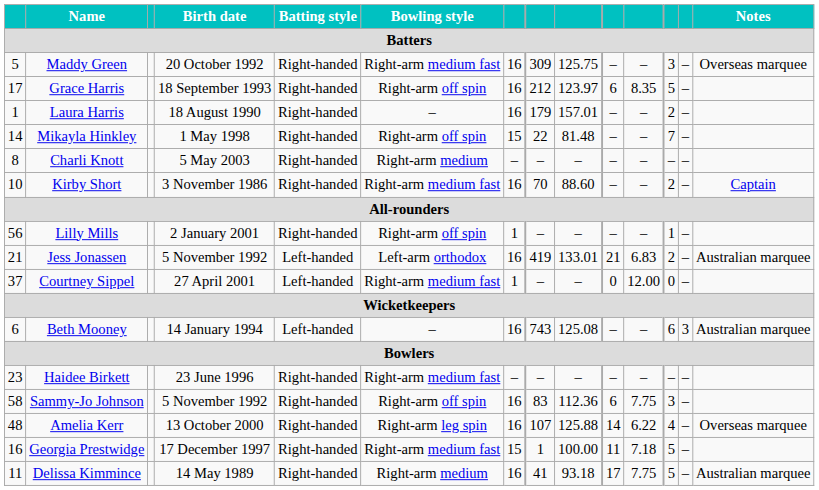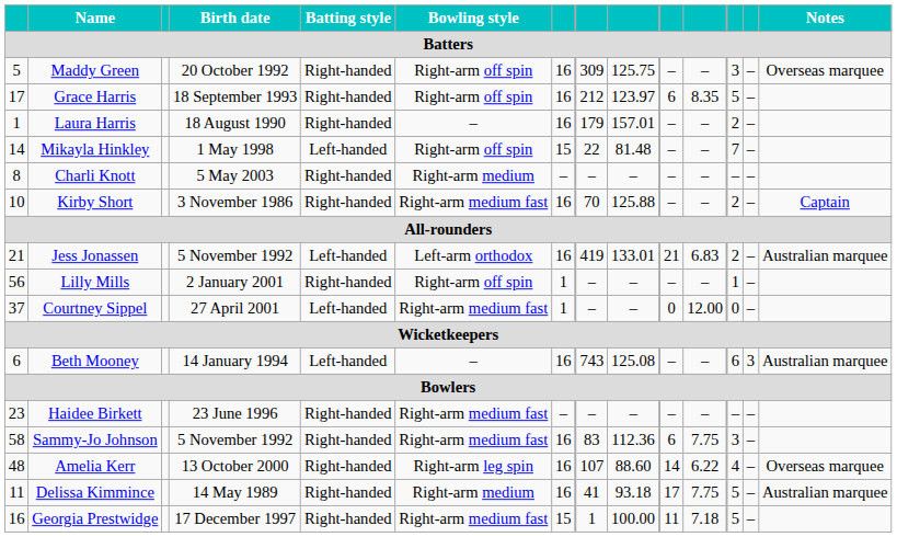Maddy Green | Bowling style: Right-arm medium fast -> Right-arm off spin
Mikayla Hinkley | Batting style: Right-handed -> Left-handed
Kirby Short | column 9: 88.60 -> 125.88
rows swapped: Jess Jonassen <-> Lilly Mills
Sammy-Jo Johnson | Bowling style: Right-arm off spin -> Right-arm medium fast
Amelia Kerr | column 9: 125.88 -> 88.60
rows swapped: Delissa Kimmince <-> Georgia Prestwidge
